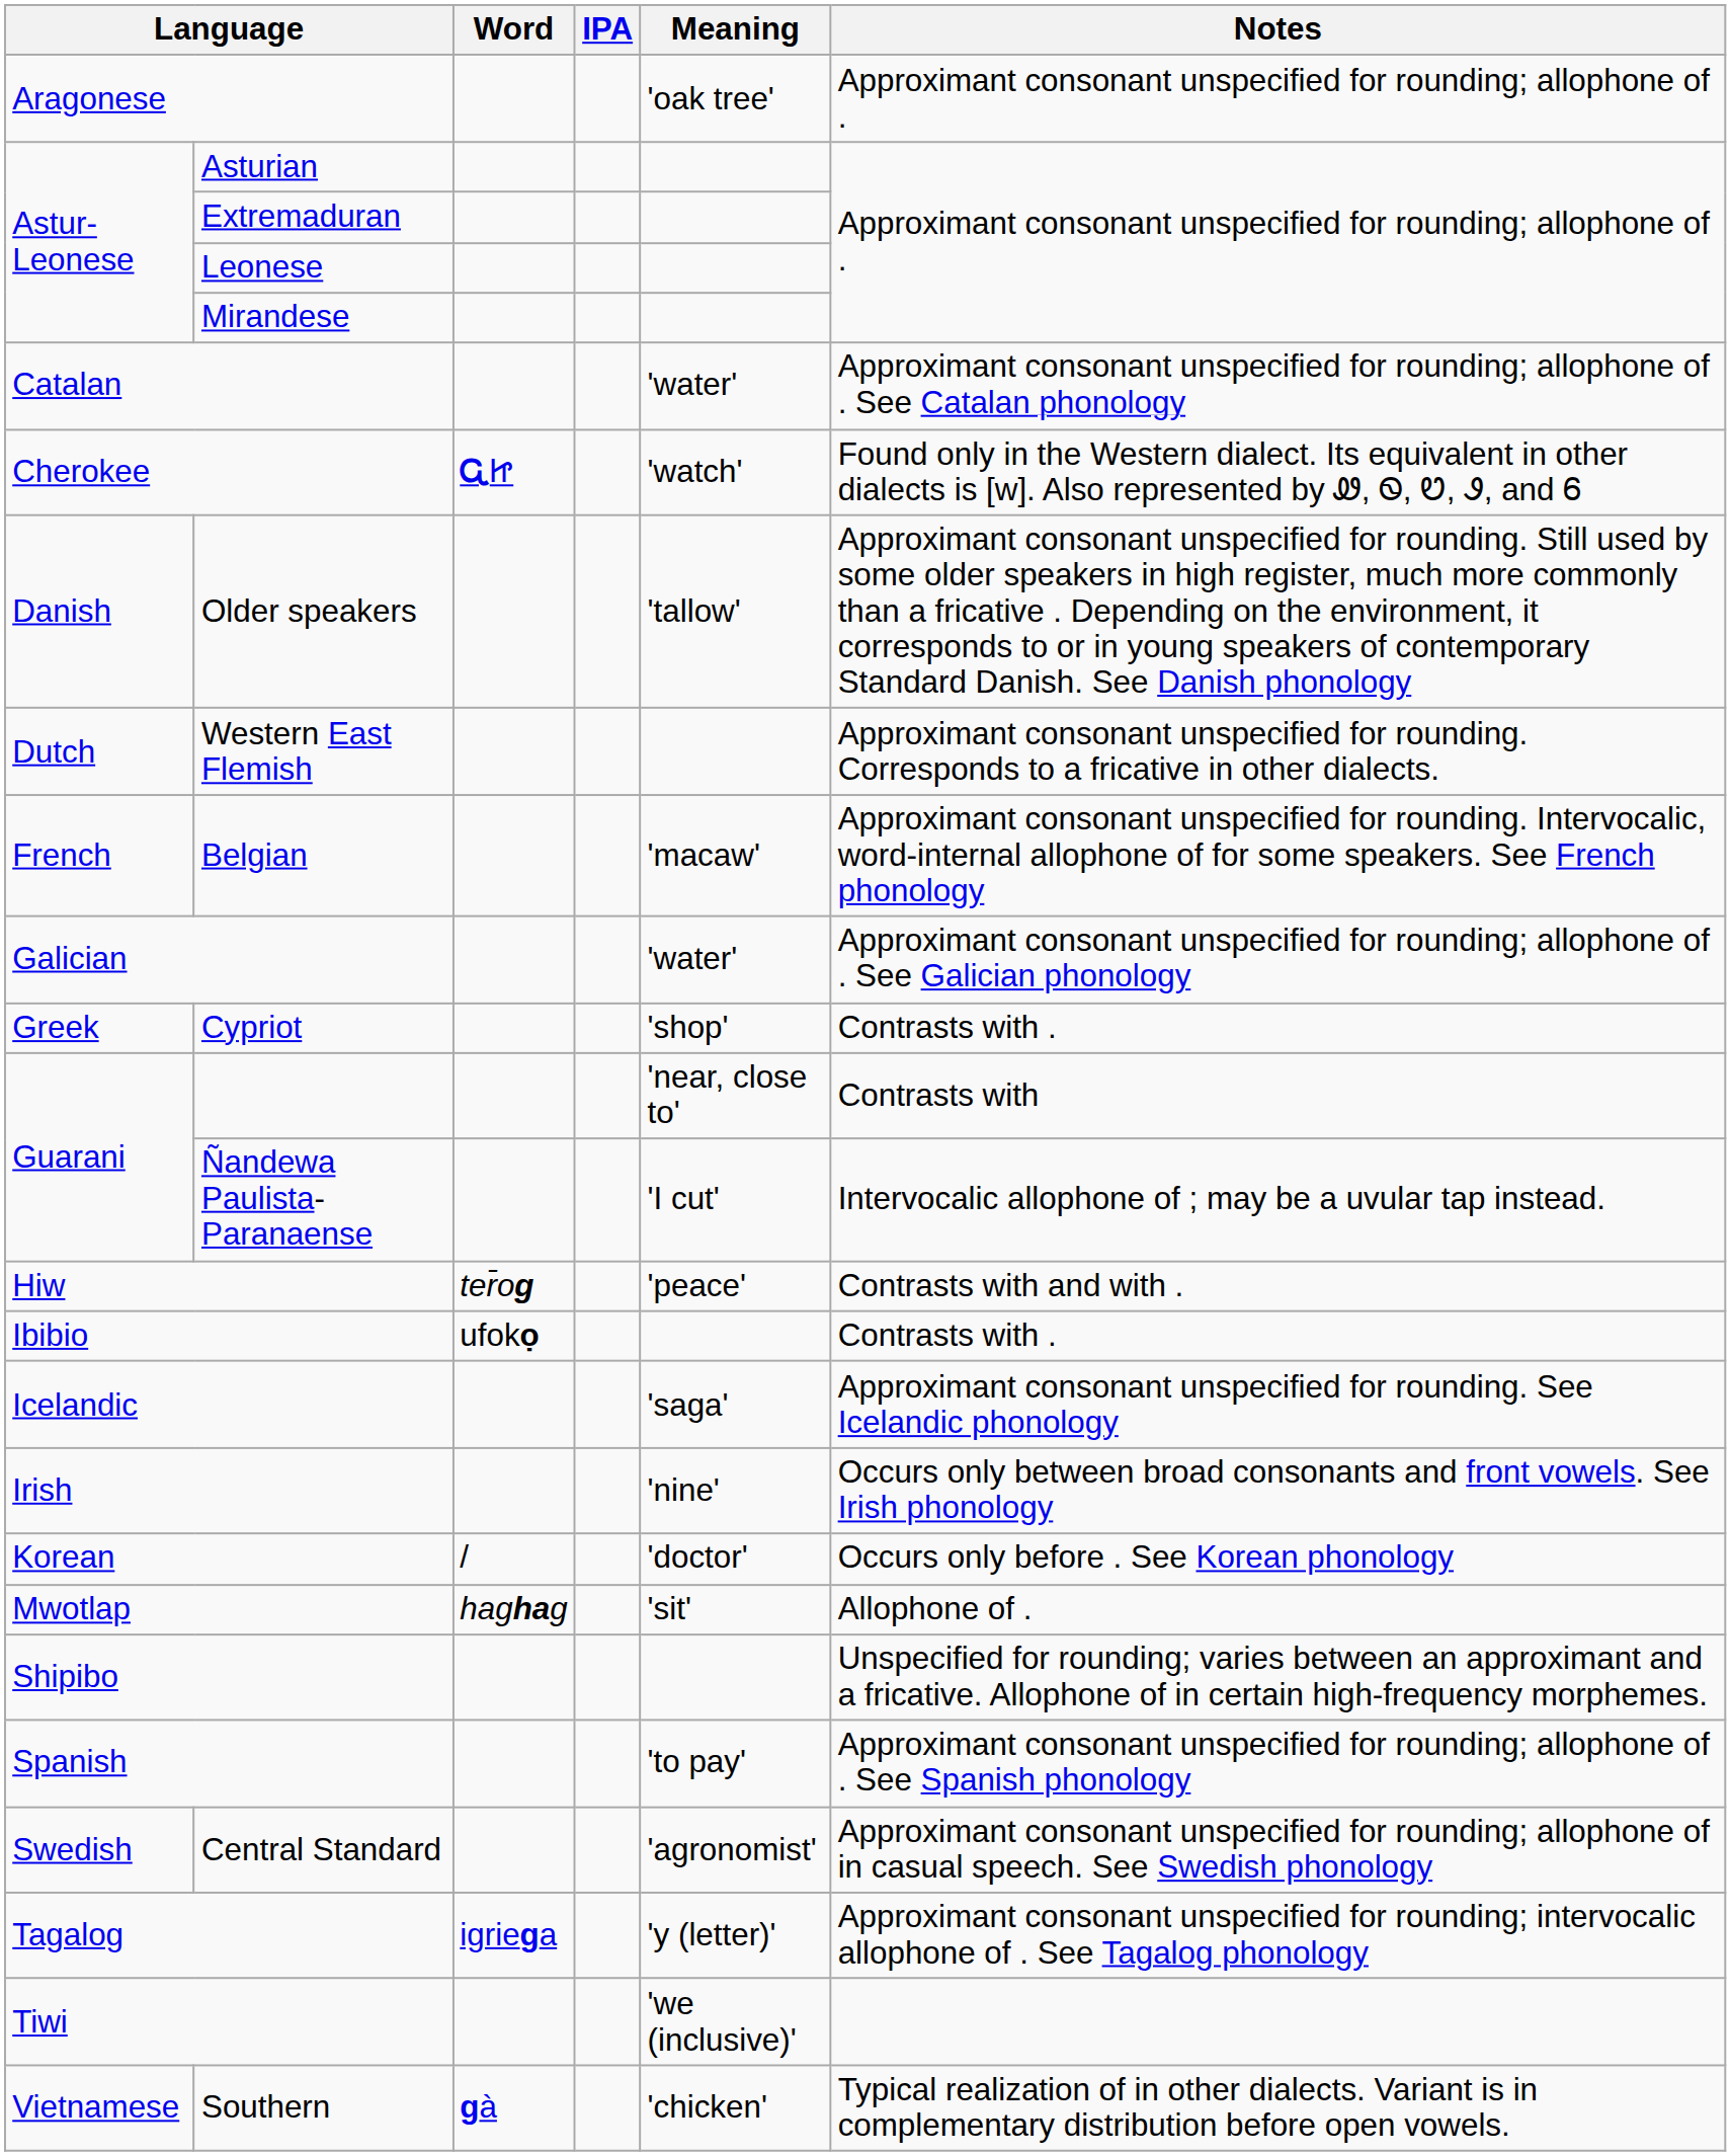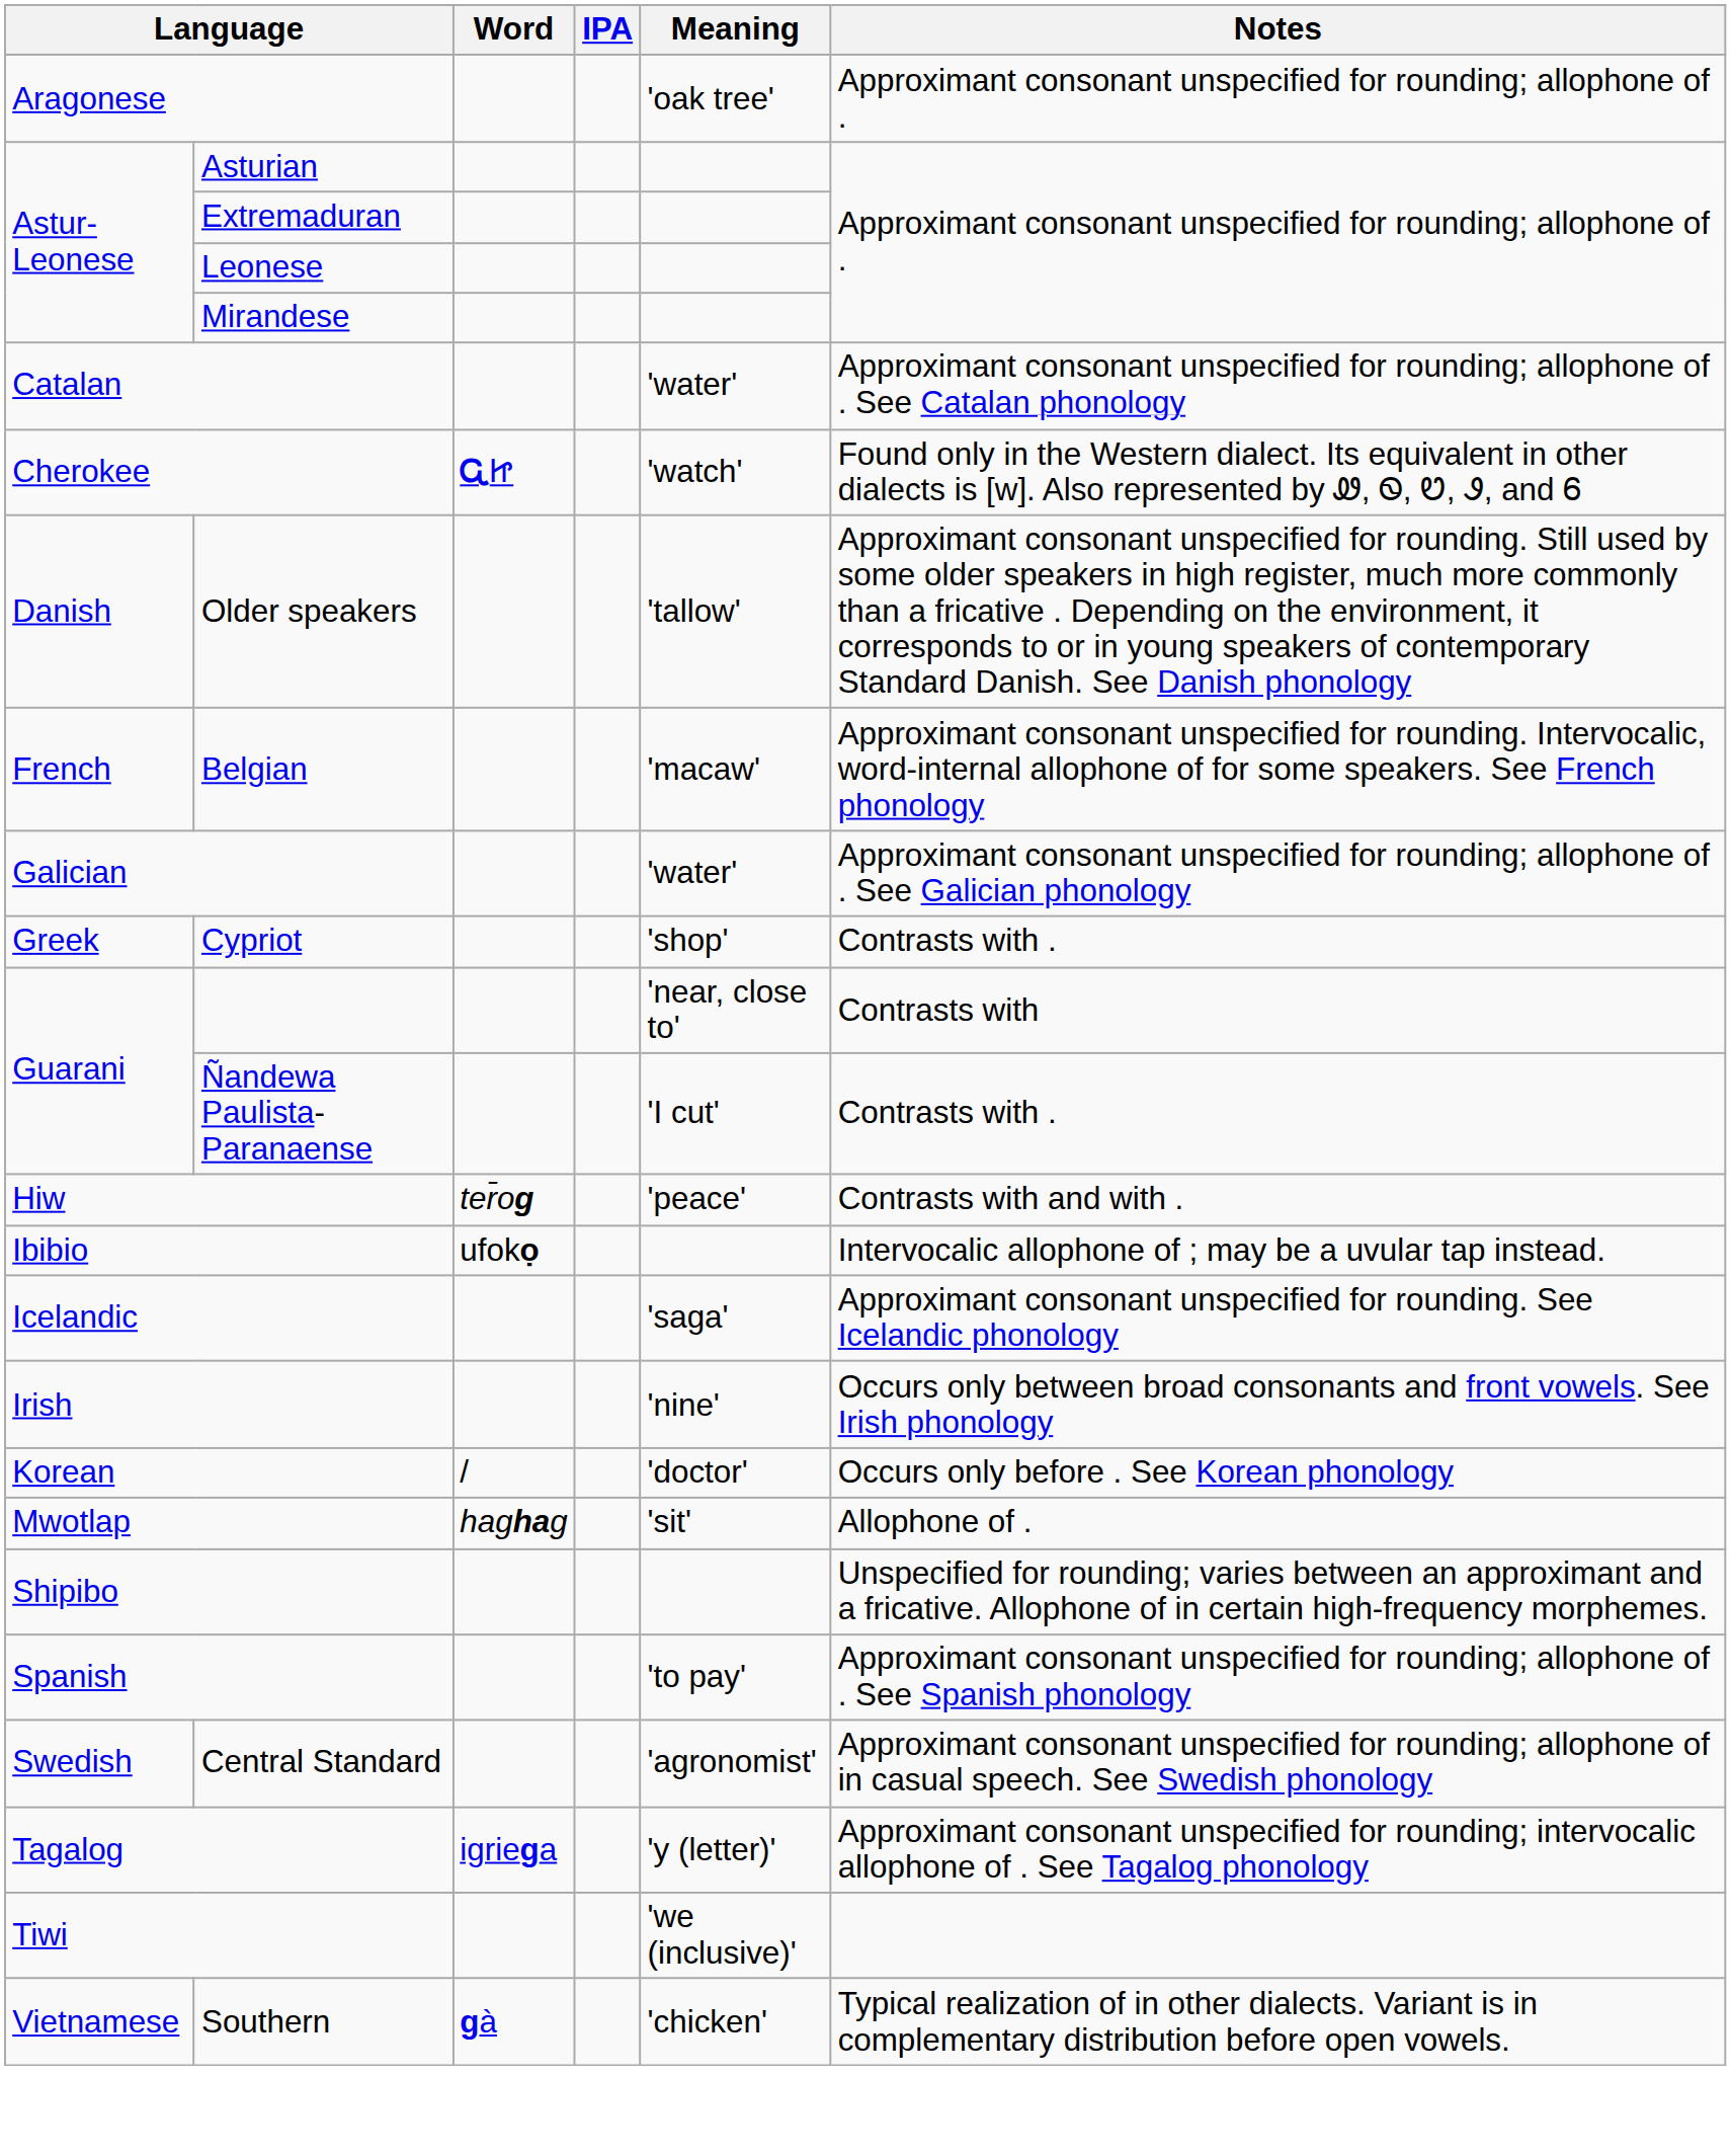- row: Dutch | Western East Flemish | Approximant consonant unspecified for rounding. Corresponds to a fricative in other dialects.
Ñandewa Paulista-Paranaense | Notes: Intervocalic allophone of ; may be a uvular tap instead. -> Contrasts with .
Ibibio | Notes: Contrasts with . -> Intervocalic allophone of ; may be a uvular tap instead.
